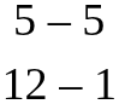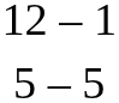rows swapped: 5 – 5 <-> 12 – 1
